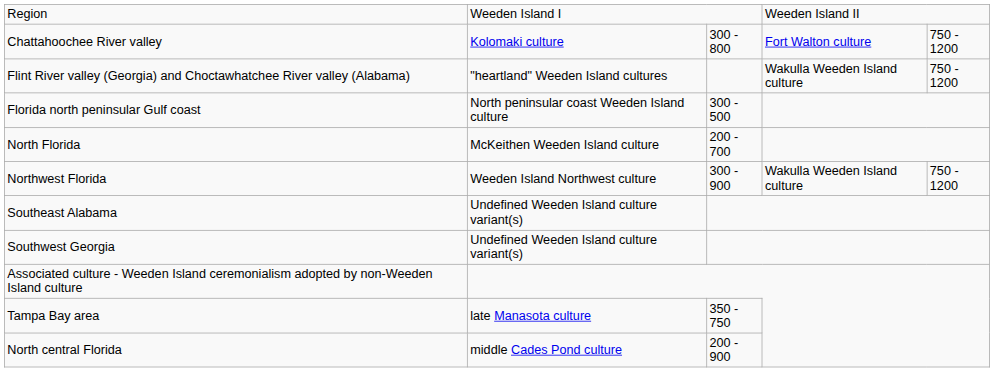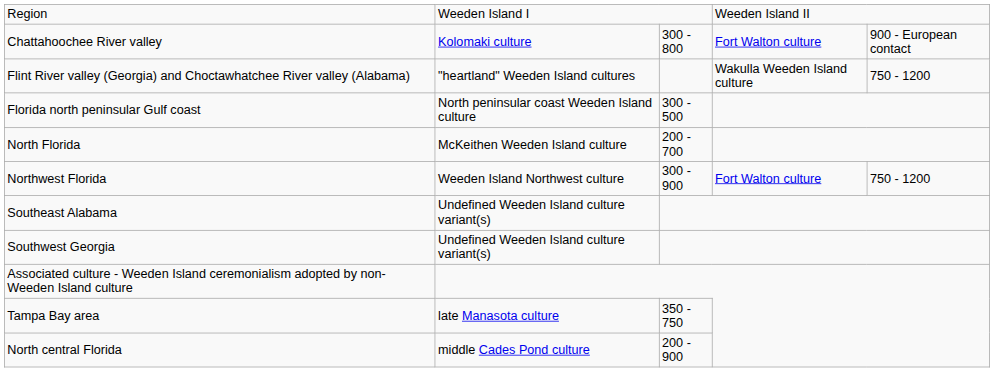Chattahoochee River valley | column 5: 750 - 1200 -> 900 - European contact
Northwest Florida | column 4: Wakulla Weeden Island culture -> Fort Walton culture
